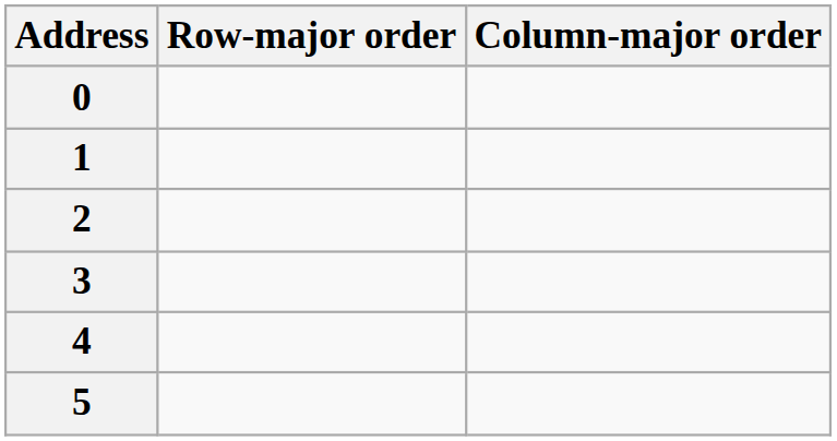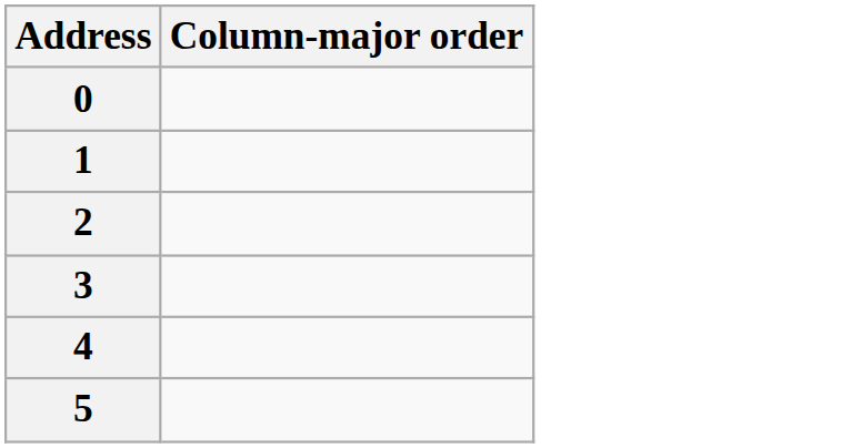- column: Row-major order
